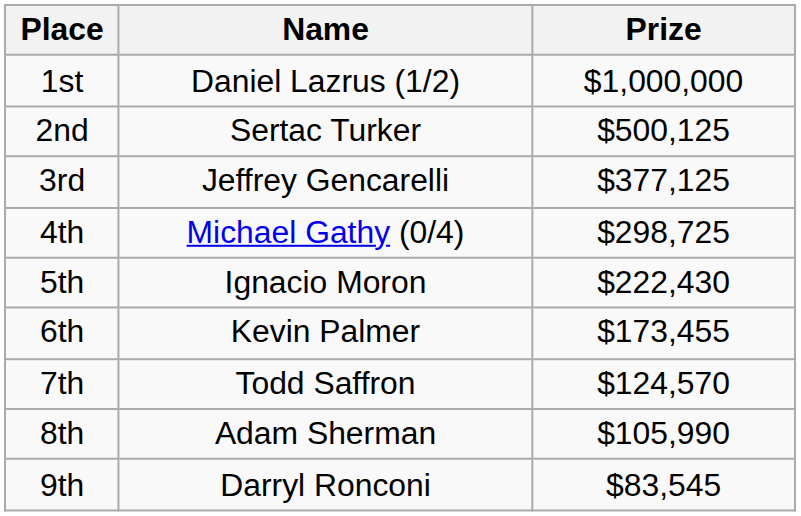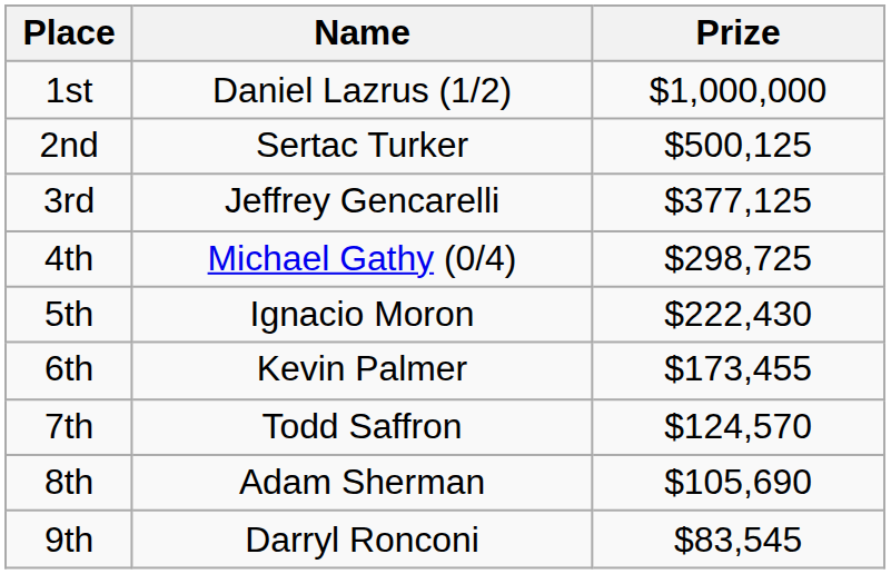8th | Prize: $105,990 -> $105,690
